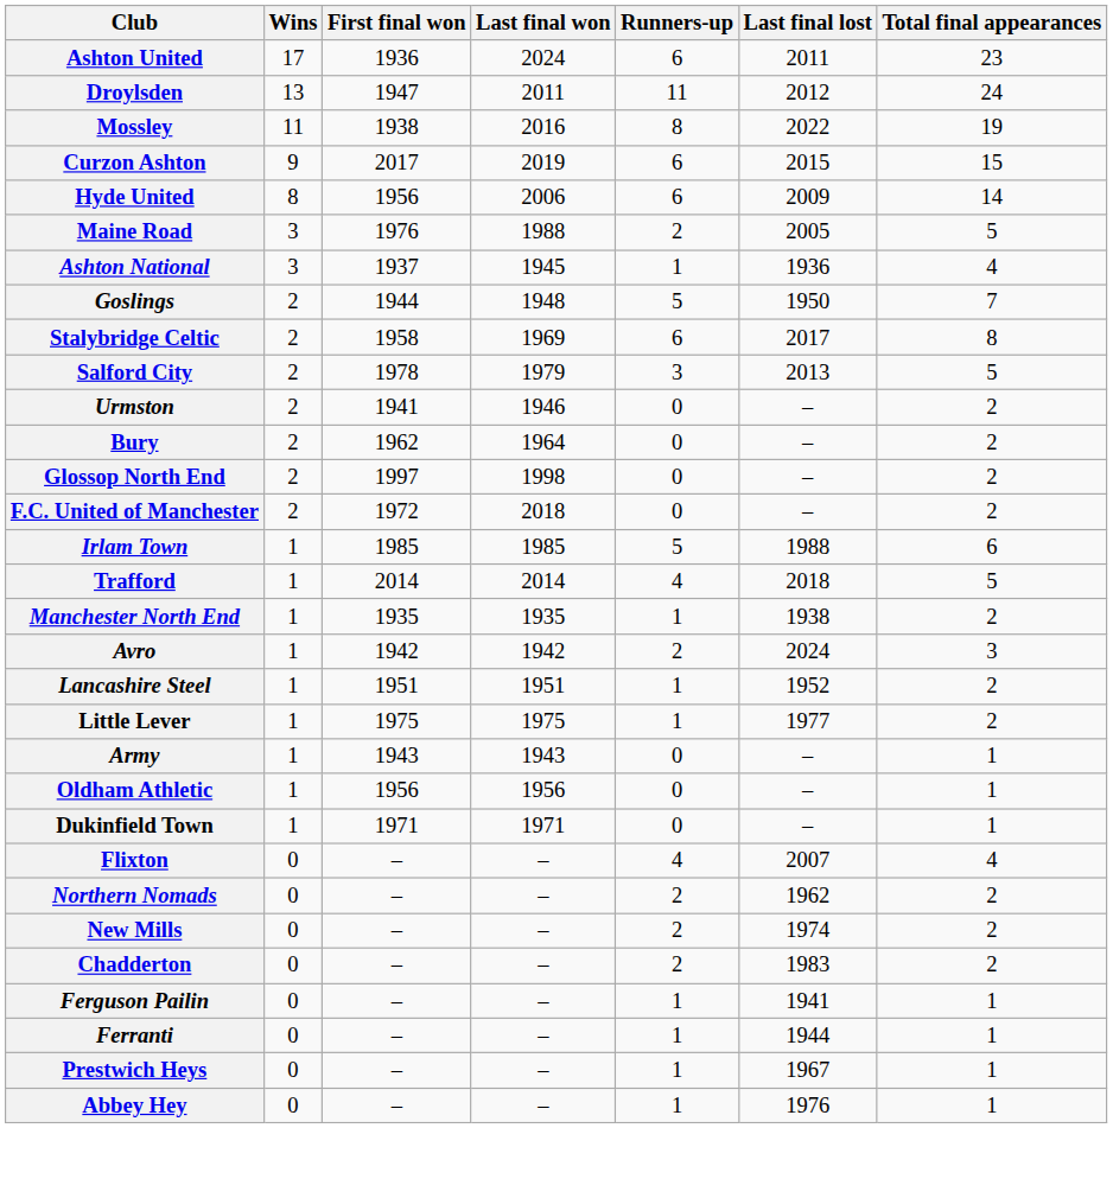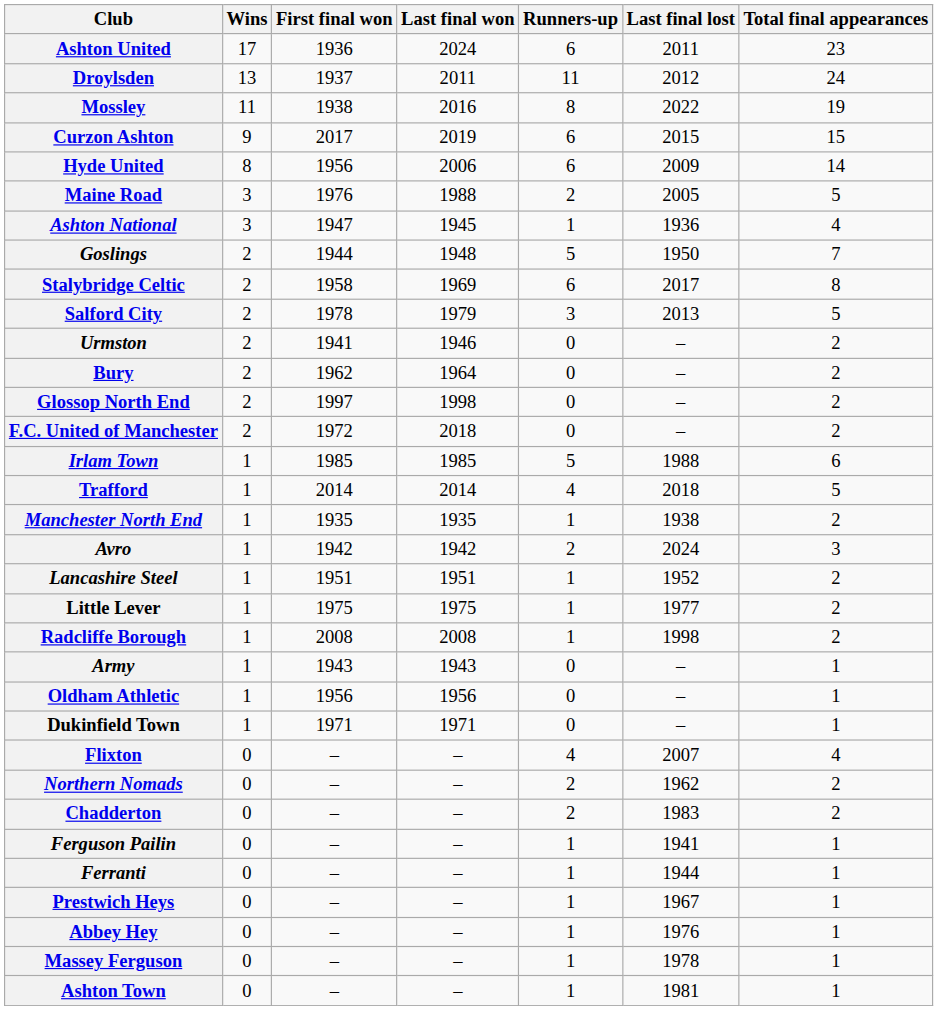Droylsden | First final won: 1947 -> 1937
Ashton National | First final won: 1937 -> 1947
+ row: Radcliffe Borough | 1 | 2008 | 2008 | 1 | 1998 | 2
- row: New Mills | 0 | – | – | 2 | 1974 | 2
+ row: Massey Ferguson | 0 | – | – | 1 | 1978 | 1
+ row: Ashton Town | 0 | – | – | 1 | 1981 | 1
